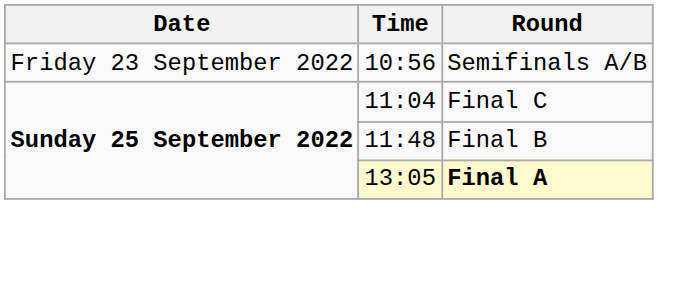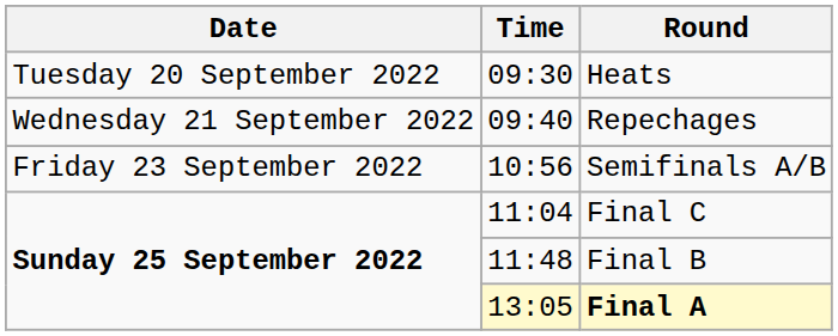+ row: Tuesday 20 September 2022 | 09:30 | Heats
+ row: Wednesday 21 September 2022 | 09:40 | Repechages
